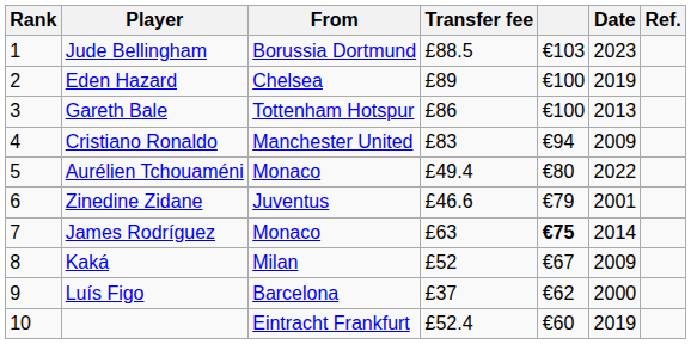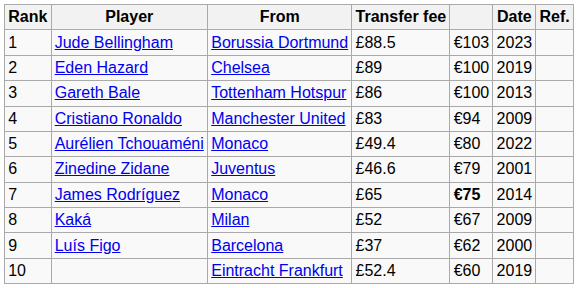James Rodríguez | Transfer fee: £63 -> £65
